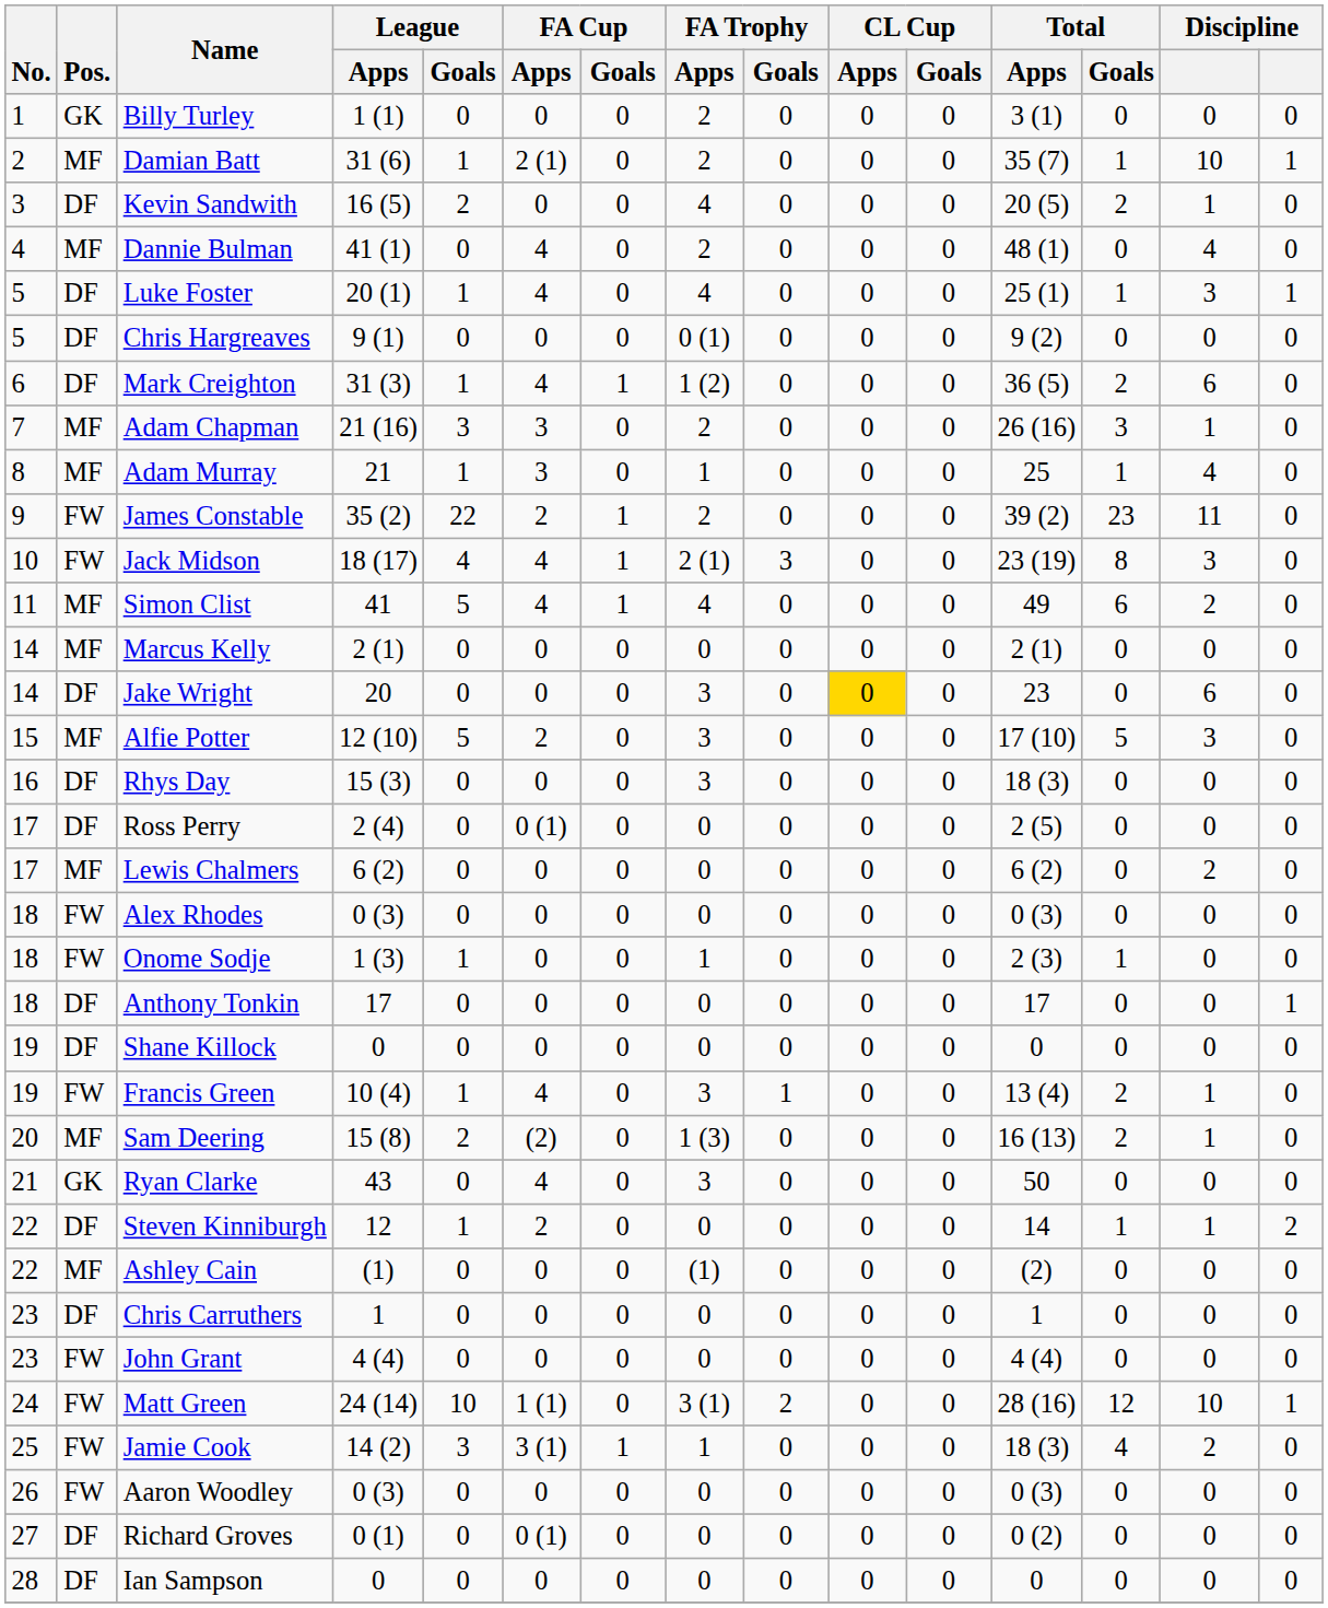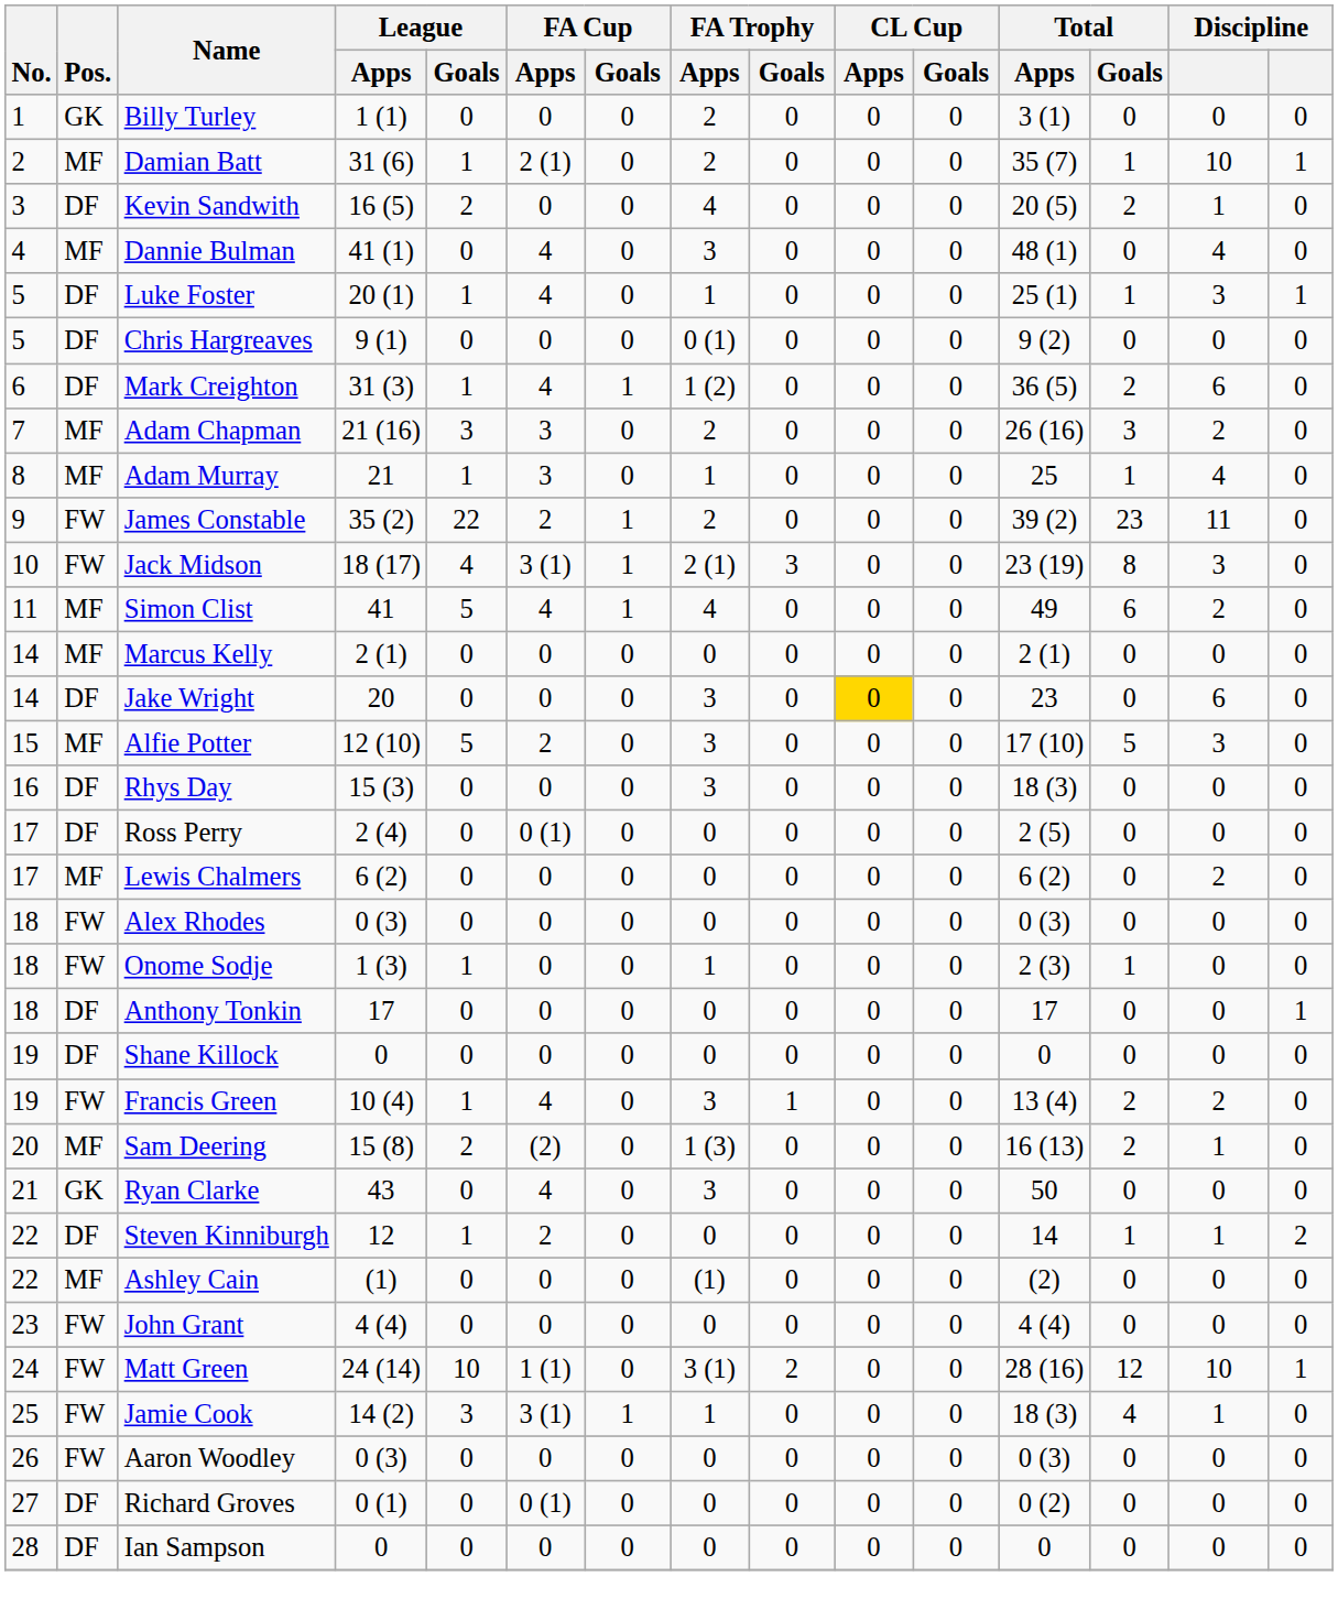Dannie Bulman | FA Trophy / Apps: 2 -> 3
Luke Foster | FA Trophy / Apps: 4 -> 1
Adam Chapman | column 14: 1 -> 2
Jack Midson | FA Cup / Apps: 4 -> 3 (1)
Francis Green | column 14: 1 -> 2
- row: 23 | DF | Chris Carruthers | 1 | 0 | 0 | 0 | 0 | 0 | 0 | 0 | 1 | 0 | 0 | 0
Jamie Cook | column 14: 2 -> 1
